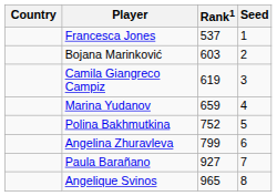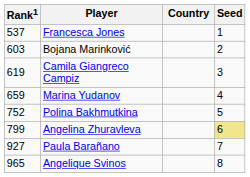columns swapped: Country <-> Rank1
Angelina Zhuravleva | Seed: no background -> khaki background
